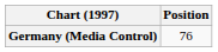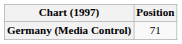Germany (Media Control) | Position: 76 -> 71
